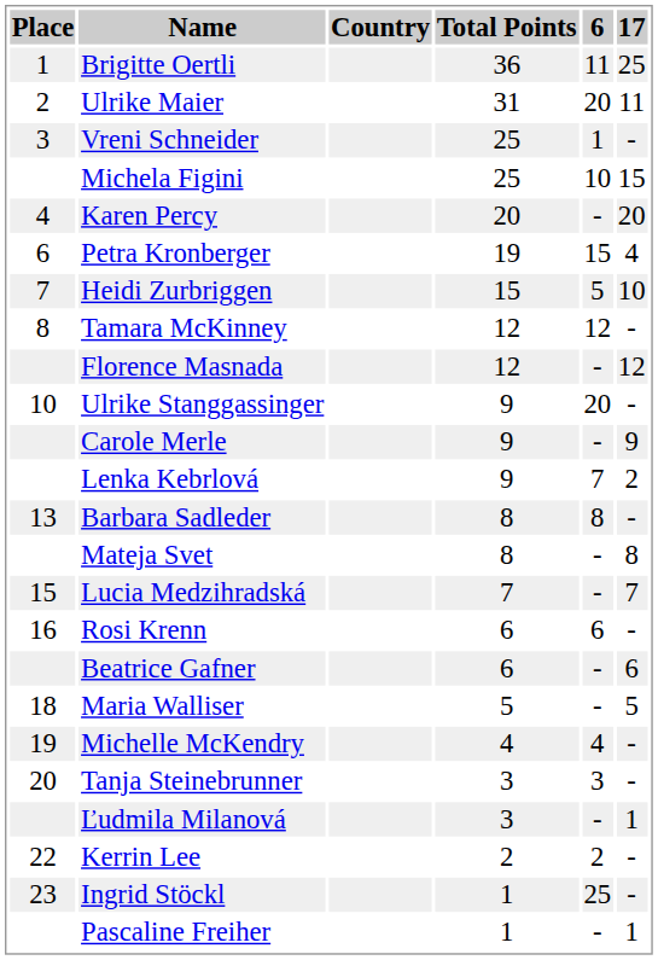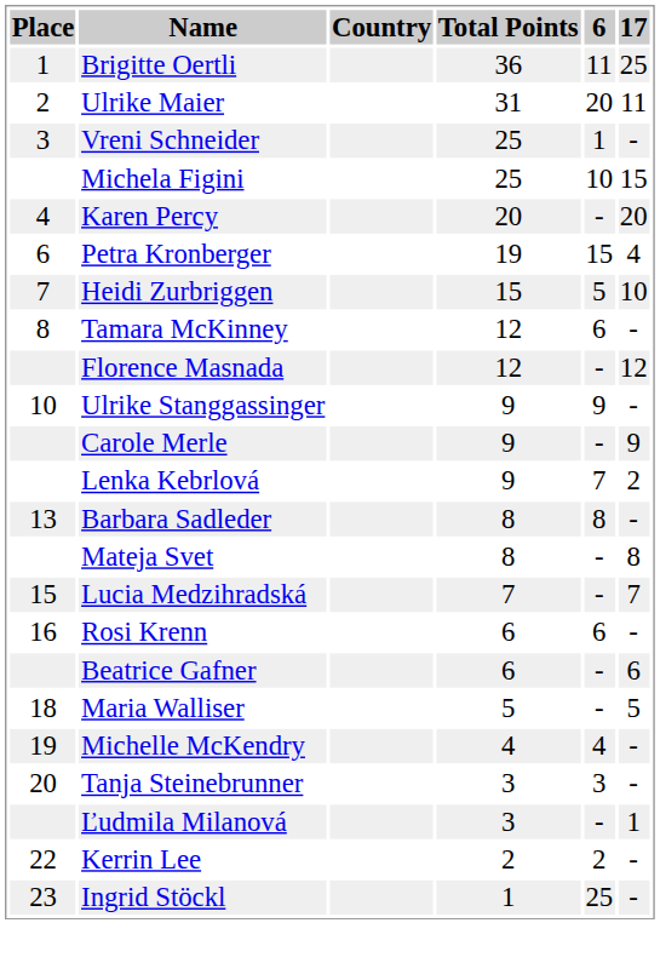Tamara McKinney | 6: 12 -> 6
Ulrike Stanggassinger | 6: 20 -> 9
- row: Pascaline Freiher | 1 | - | 1
